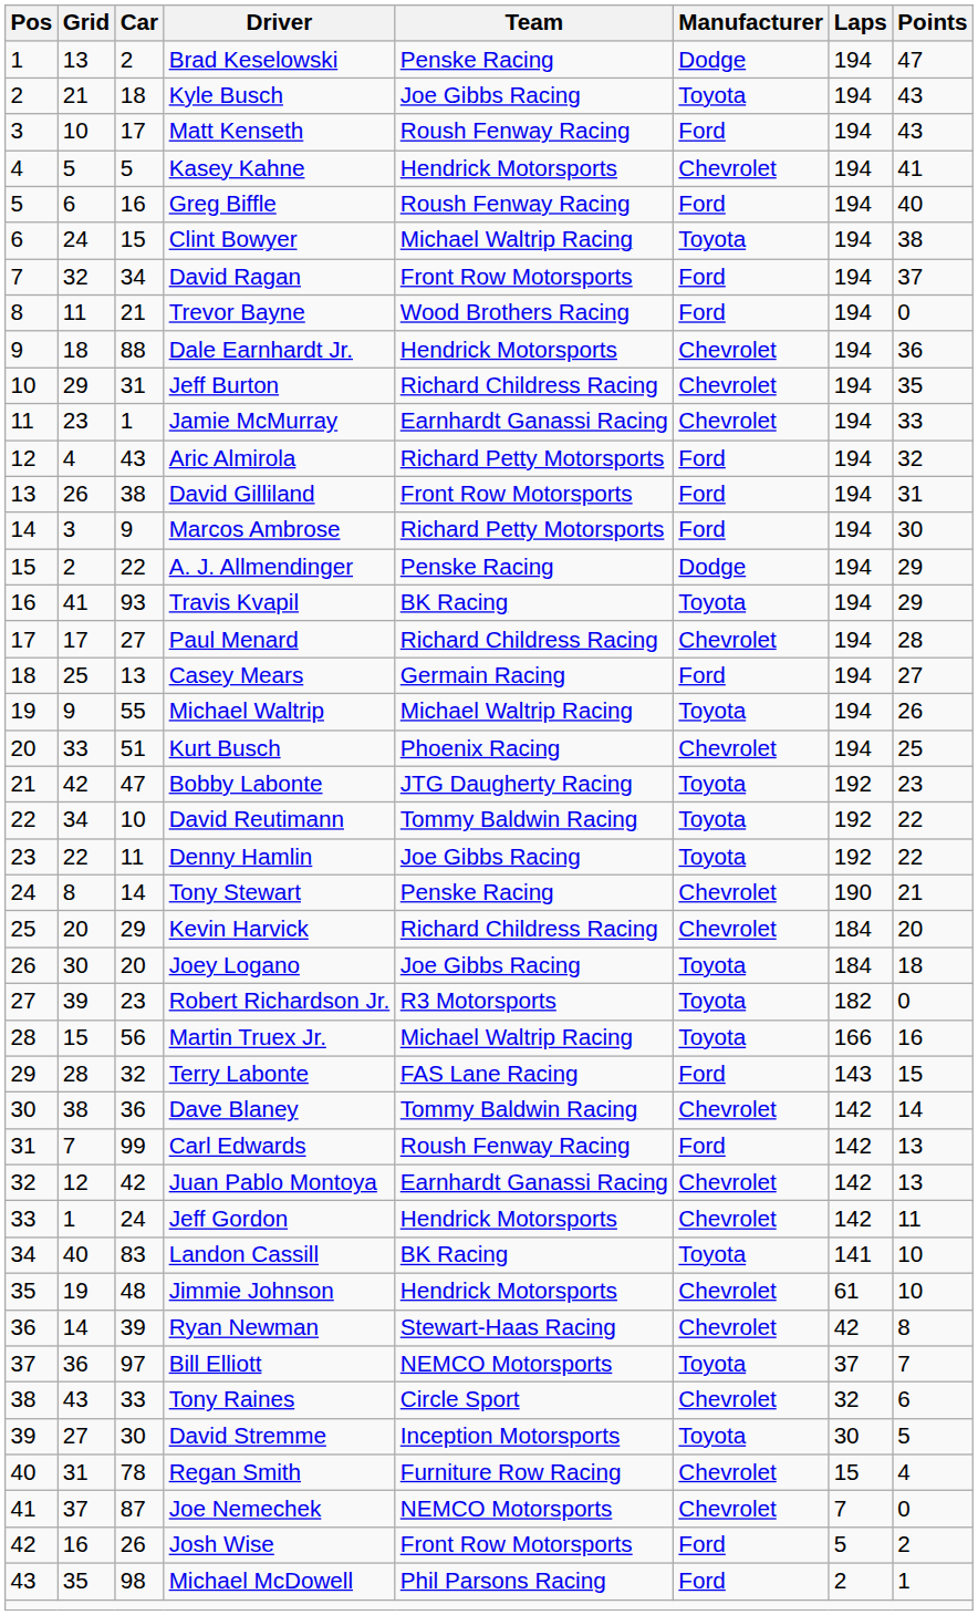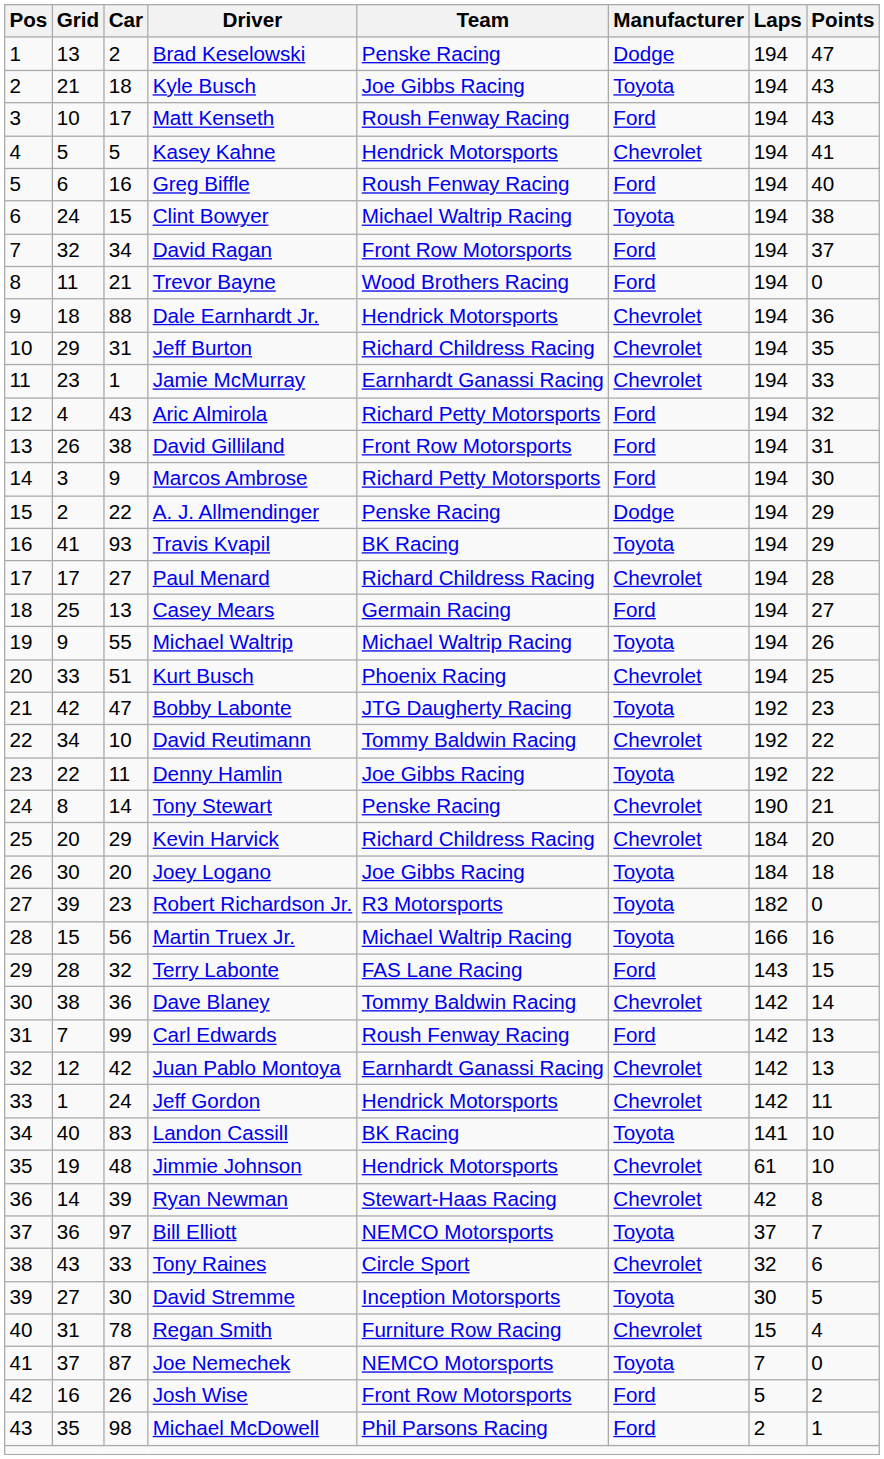David Reutimann | Manufacturer: Toyota -> Chevrolet
Joe Nemechek | Manufacturer: Chevrolet -> Toyota
